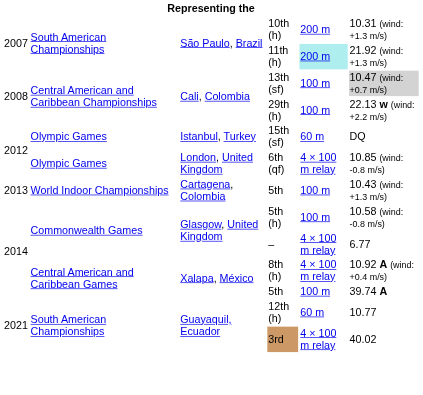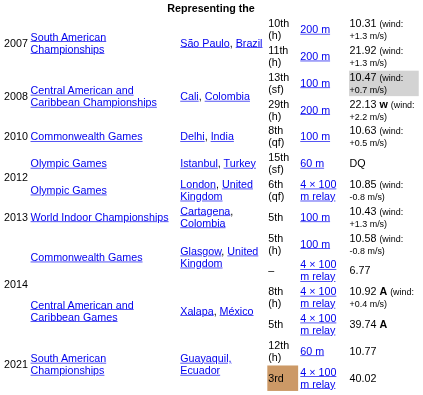11th (h) | column 5: paleturquoise background -> no background
29th (h) | column 5: 100 m -> 200 m
+ row: 2010 | Commonwealth Games | Delhi, India | 8th (qf) | 100 m | 10.63 (wind: +0.5 m/s)
Xalapa, México / 5th | column 5: 100 m -> 4 × 100 m relay
